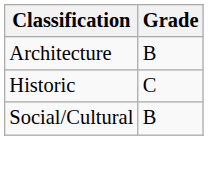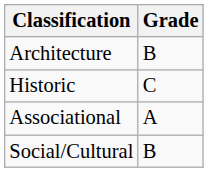+ row: Associational | A
